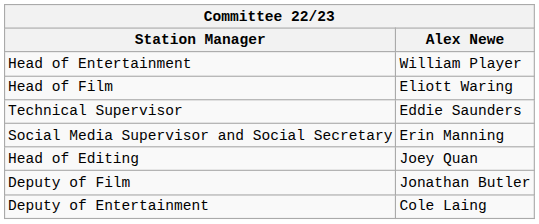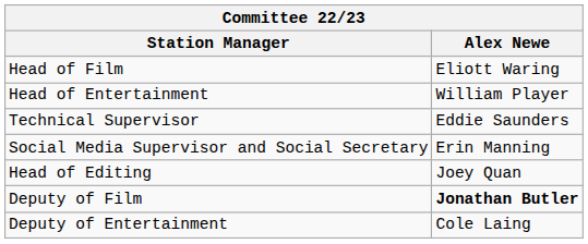rows swapped: Head of Film <-> Head of Entertainment
Deputy of Film | Alex Newe: normal -> bold
